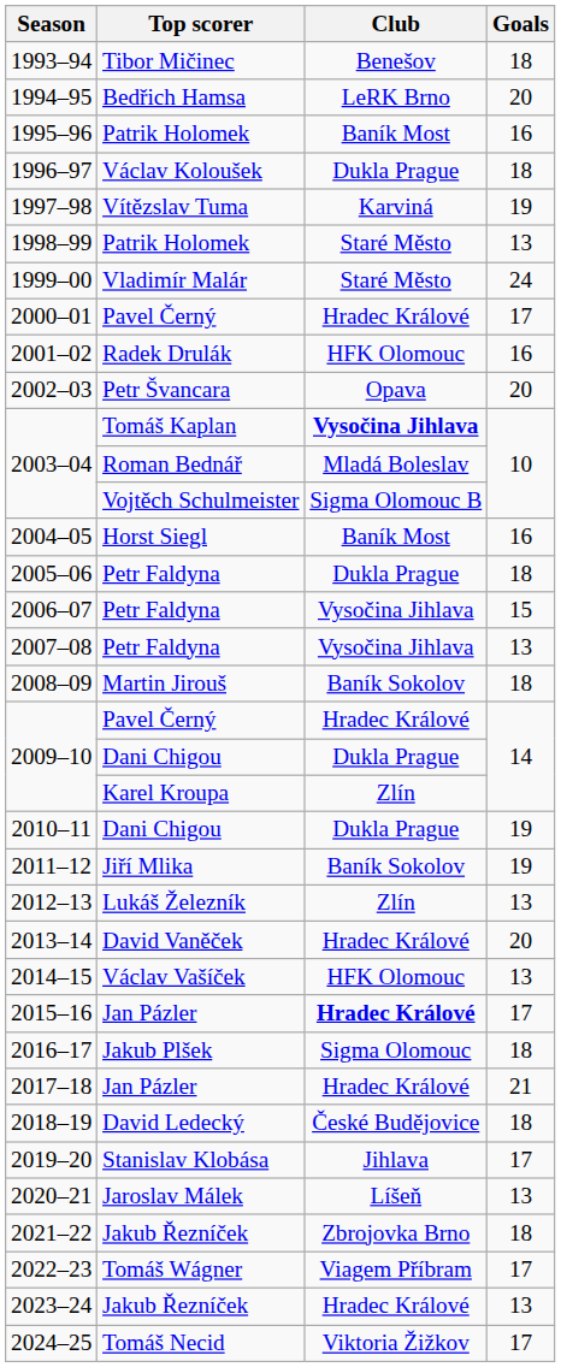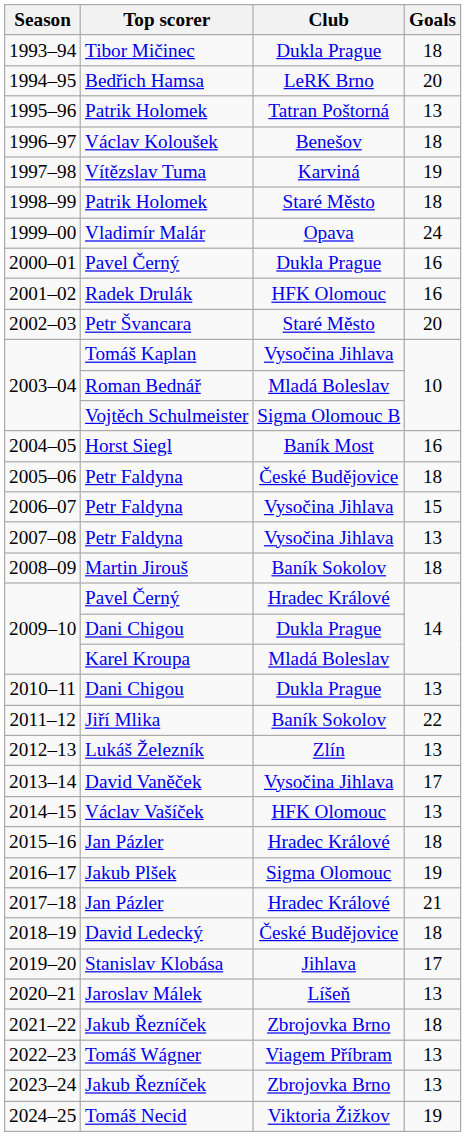1993–94 | Club: Benešov -> Dukla Prague
1995–96 | Club: Baník Most -> Tatran Poštorná
1995–96 | Goals: 16 -> 13
1996–97 | Club: Dukla Prague -> Benešov
1998–99 | Goals: 13 -> 18
1999–00 | Club: Staré Město -> Opava
2000–01 | Club: Hradec Králové -> Dukla Prague
2000–01 | Goals: 17 -> 16
2002–03 | Club: Opava -> Staré Město
2003–04 / Tomáš Kaplan | Club: bold -> normal
2005–06 | Club: Dukla Prague -> České Budějovice
2009–10 / Karel Kroupa | Club: Zlín -> Mladá Boleslav
2010–11 | Goals: 19 -> 13
2011–12 | Goals: 19 -> 22
2013–14 | Club: Hradec Králové -> Vysočina Jihlava
2013–14 | Goals: 20 -> 17
2015–16 | Club: bold -> normal
2015–16 | Goals: 17 -> 18
2016–17 | Goals: 18 -> 19
2022–23 | Goals: 17 -> 13
2023–24 | Club: Hradec Králové -> Zbrojovka Brno
2024–25 | Goals: 17 -> 19
